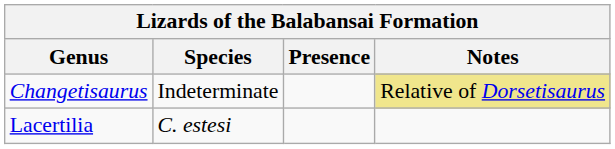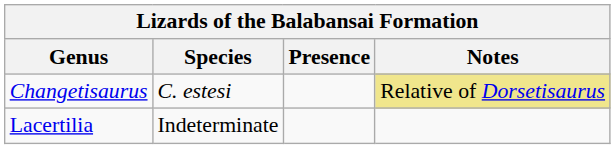Changetisaurus | Species: Indeterminate -> C. estesi
Lacertilia | Species: C. estesi -> Indeterminate
